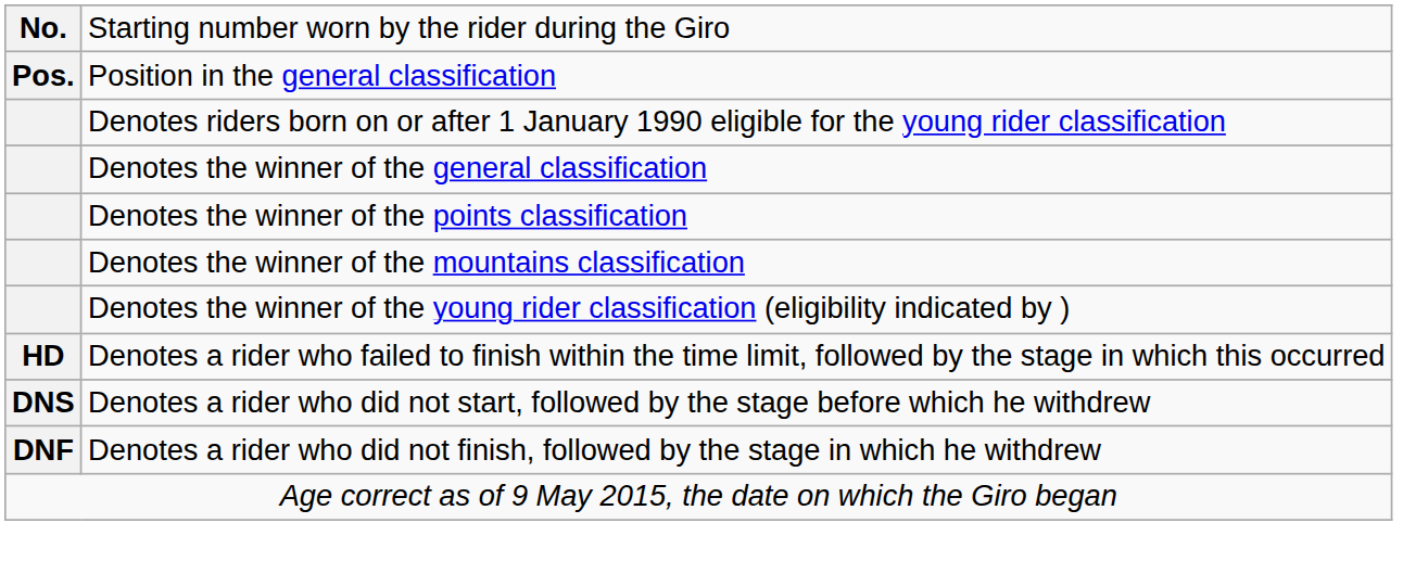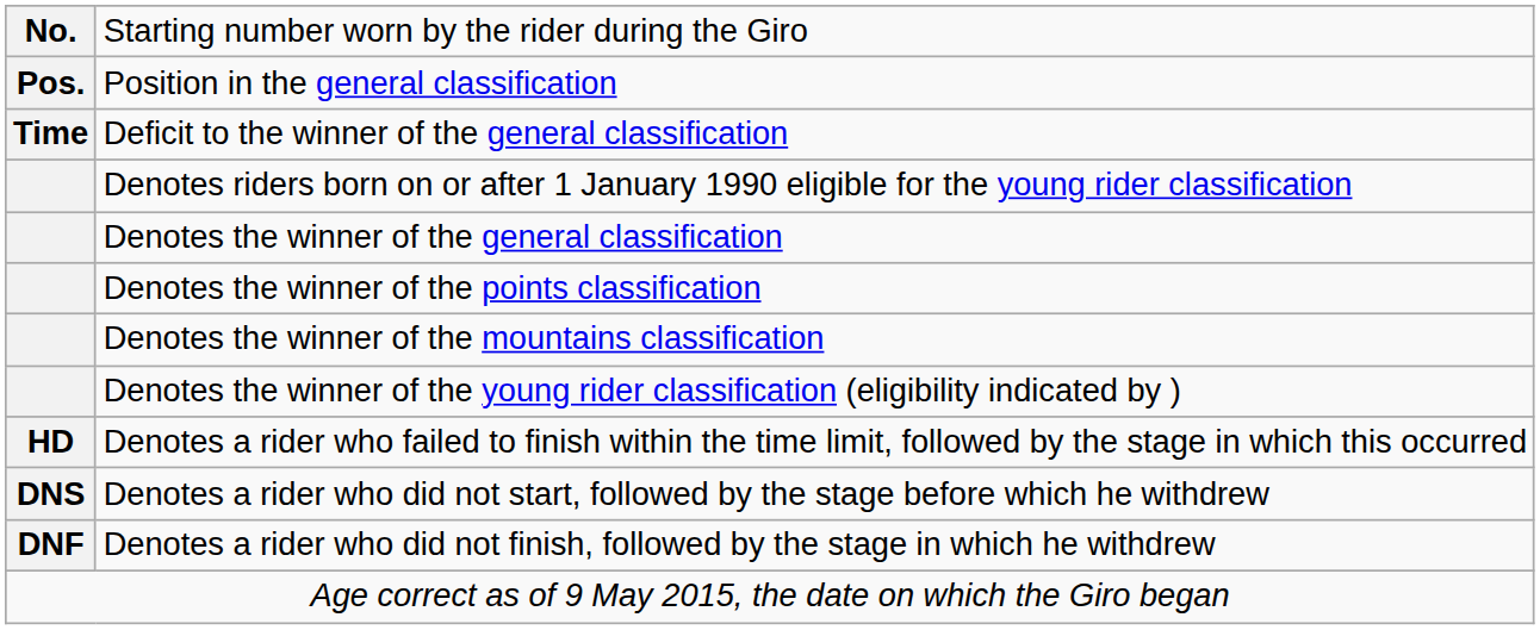+ row: Time | Deficit to the winner of the general classification
